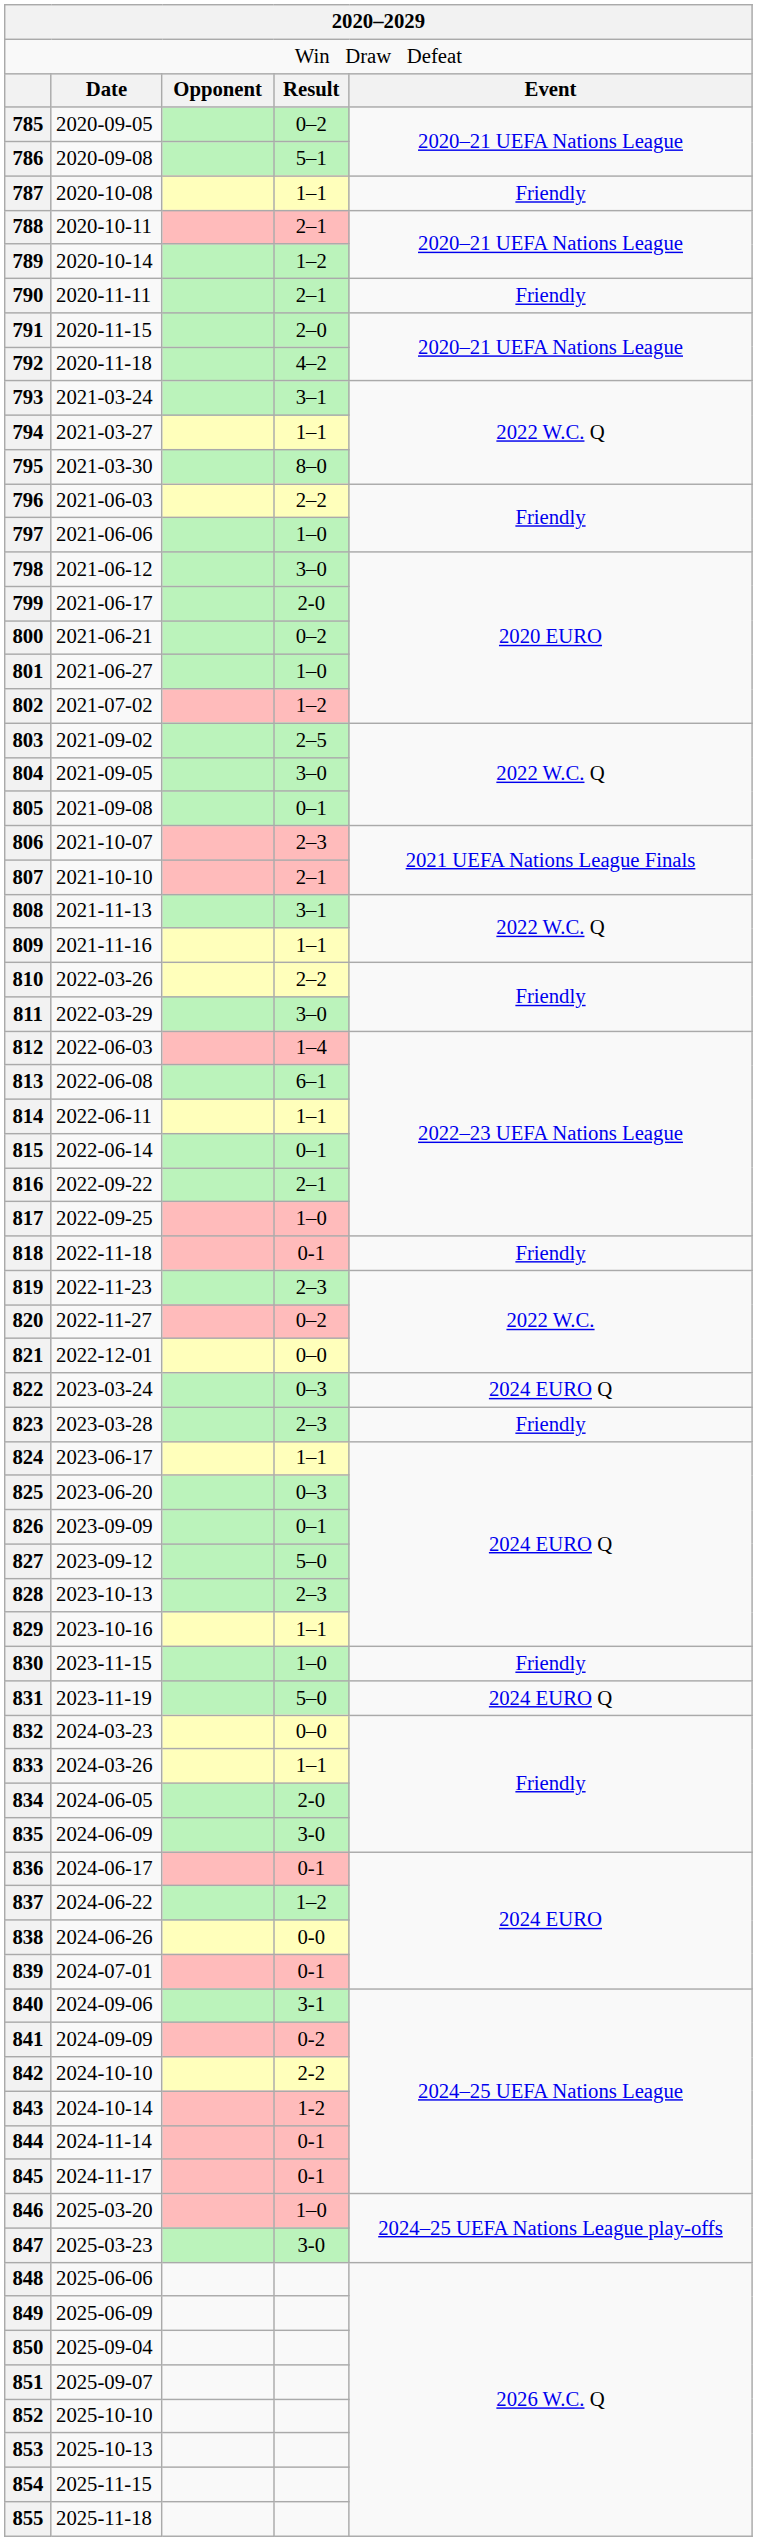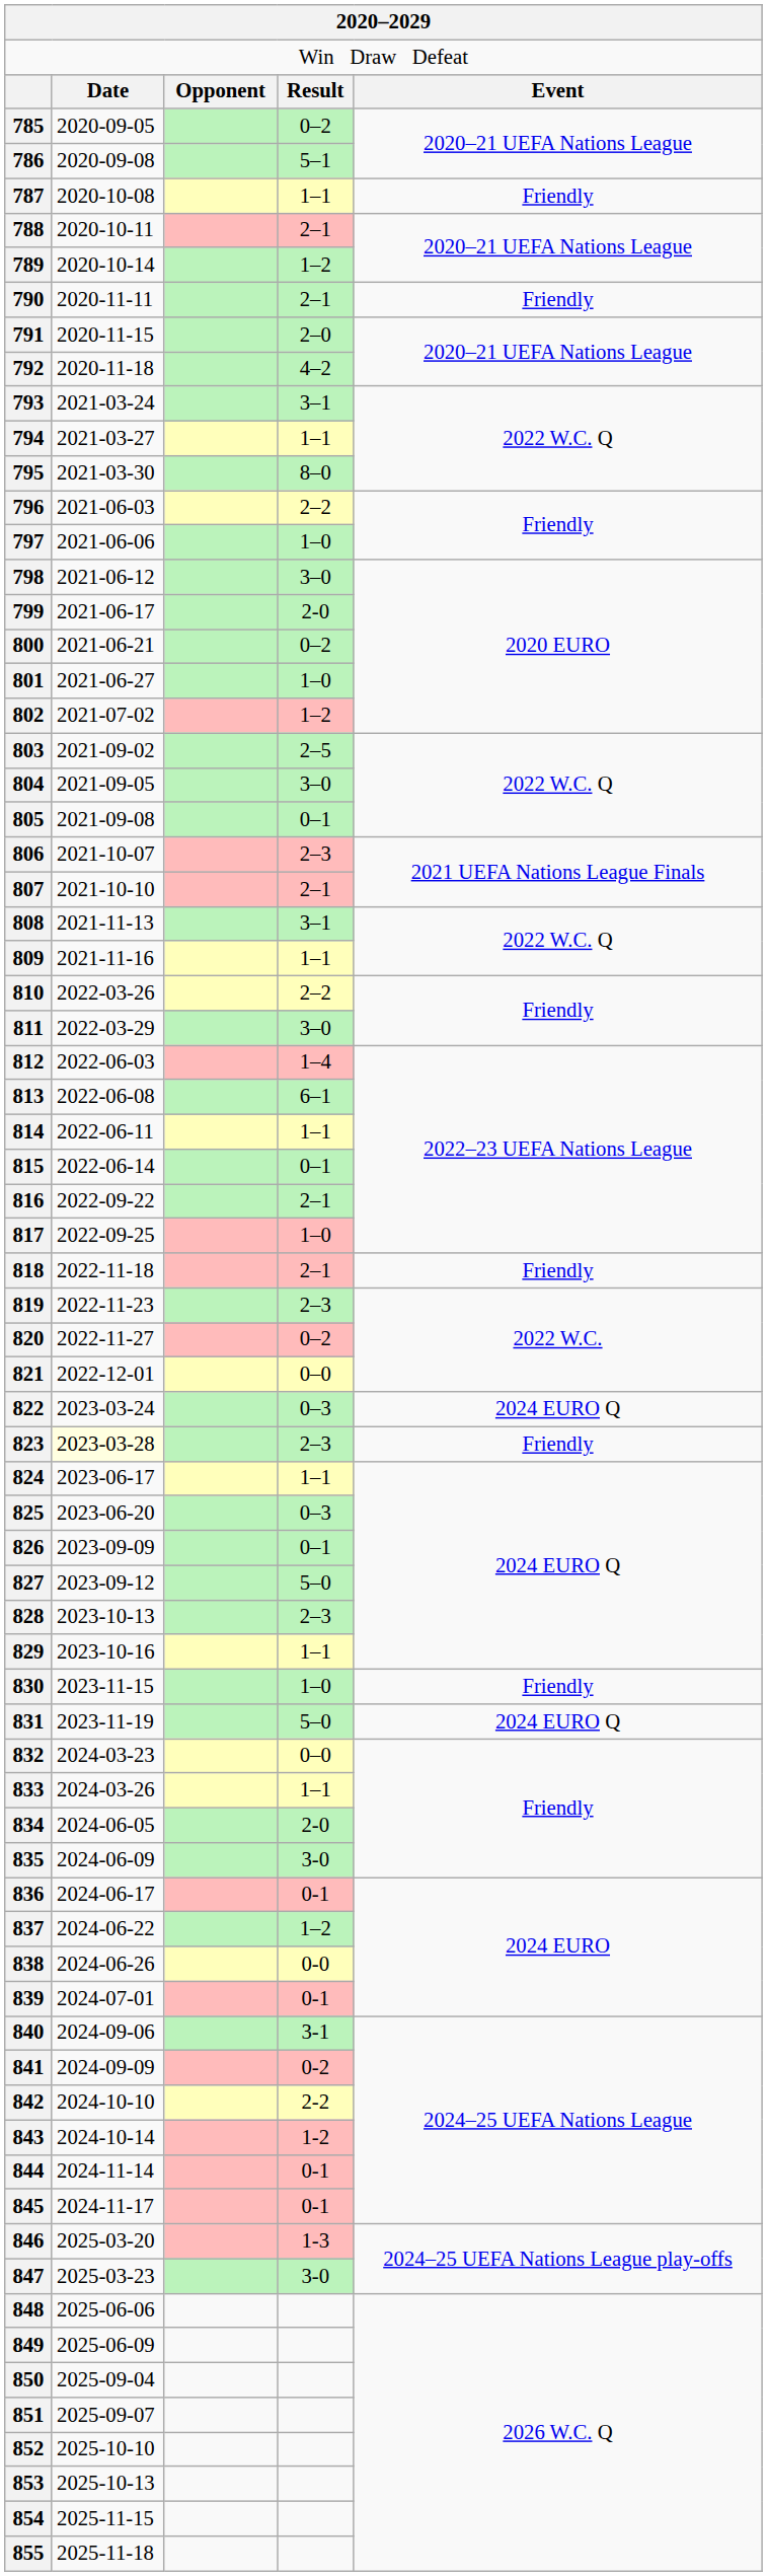818 | column 4: 0-1 -> 2–1
823 | column 2: no background -> lightyellow background
846 | column 4: 1–0 -> 1-3
